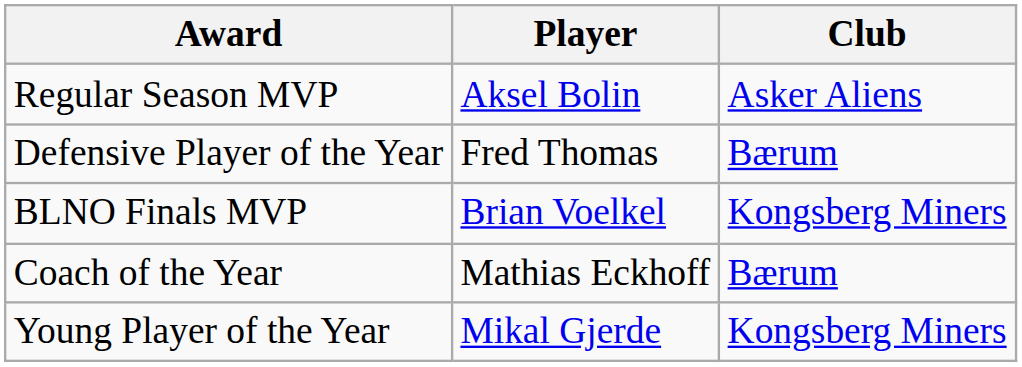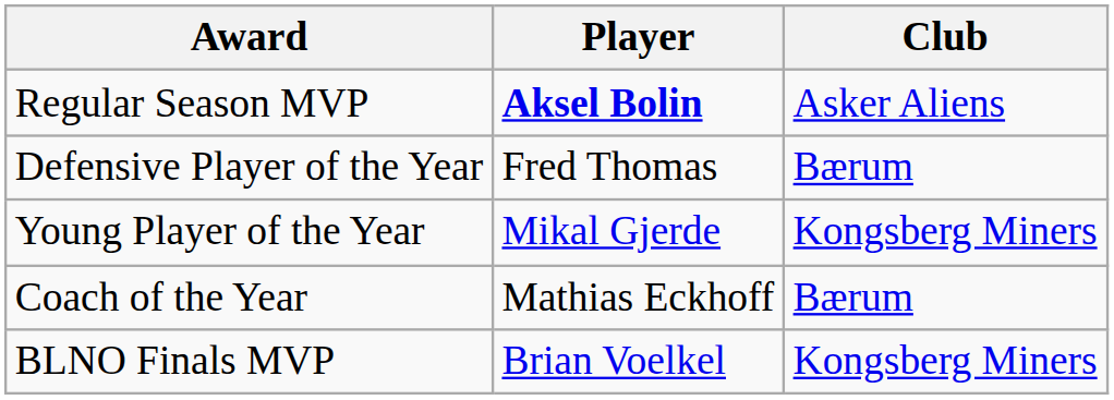Regular Season MVP | Player: normal -> bold
rows swapped: Young Player of the Year <-> BLNO Finals MVP
